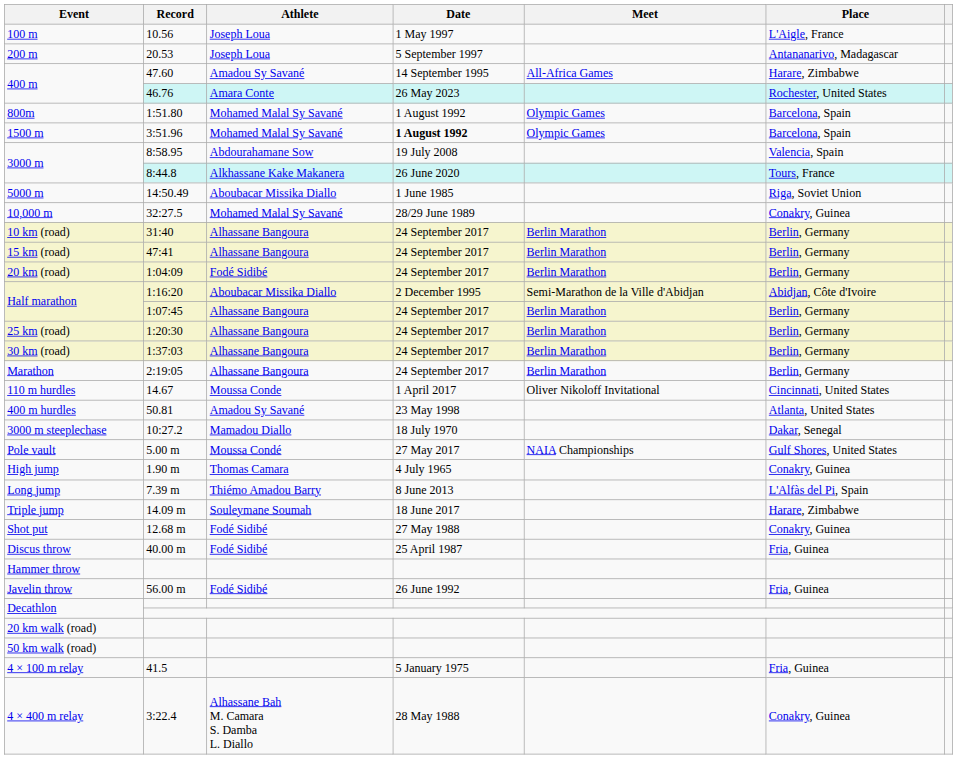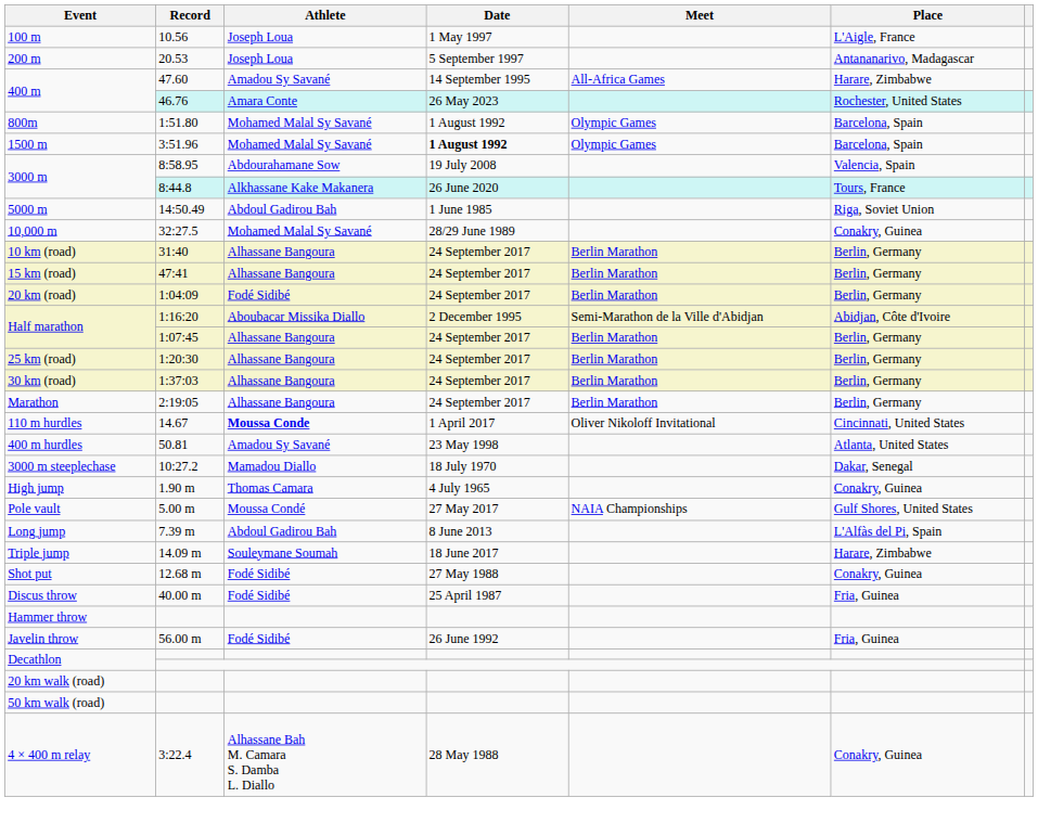5000 m | Athlete: Aboubacar Missika Diallo -> Abdoul Gadirou Bah
110 m hurdles | Athlete: normal -> bold
rows swapped: High jump <-> Pole vault
Long jump | Athlete: Thiémo Amadou Barry -> Abdoul Gadirou Bah
- row: 4 × 100 m relay | 41.5 | 5 January 1975 | Fria, Guinea
